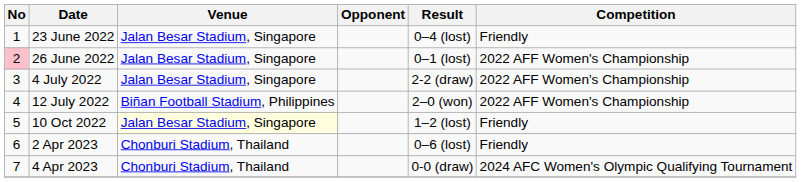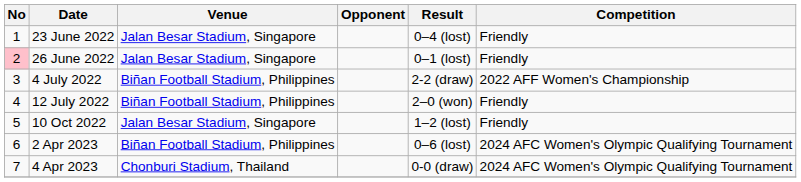26 June 2022 | Competition: 2022 AFF Women's Championship -> Friendly
4 July 2022 | Venue: Jalan Besar Stadium, Singapore -> Biñan Football Stadium, Philippines
12 July 2022 | Competition: 2022 AFF Women's Championship -> Friendly
10 Oct 2022 | Venue: lightyellow background -> no background
2 Apr 2023 | Venue: Chonburi Stadium, Thailand -> Biñan Football Stadium, Philippines
2 Apr 2023 | Competition: Friendly -> 2024 AFC Women's Olympic Qualifying Tournament
